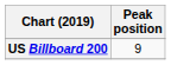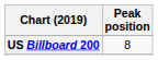US Billboard 200 | Peak position: 9 -> 8
